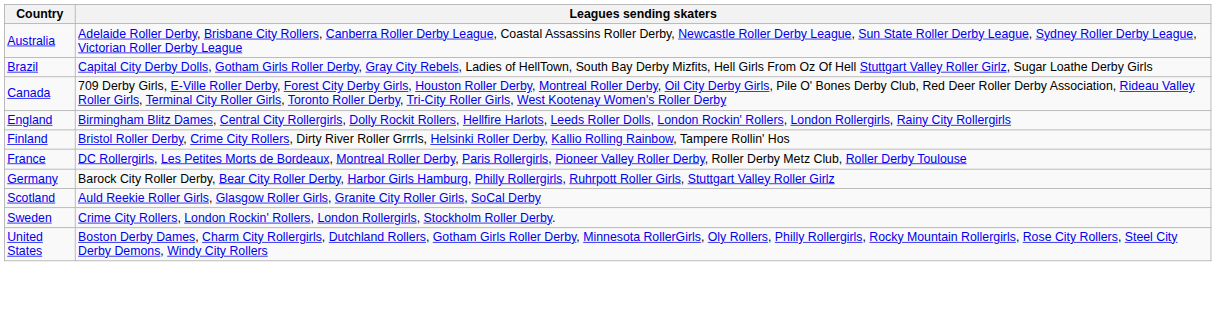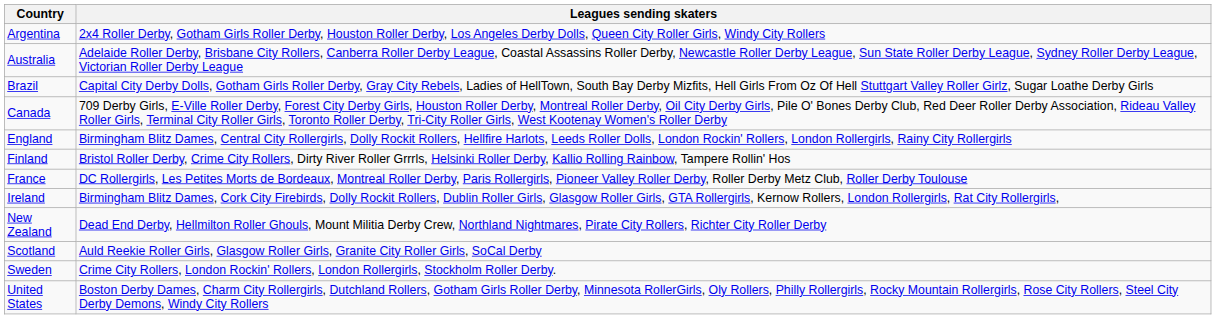+ row: Argentina | 2x4 Roller Derby, Gotham Girls Roller Derby, Houston Roller Derby, Los Angeles Derby Dolls, Queen City Roller Girls, Windy City Rollers
- row: Germany | Barock City Roller Derby, Bear City Roller Derby, Harbor Girls Hamburg, Philly Rollergirls, Ruhrpott Roller Girls, Stuttgart Valley Roller Girlz
+ row: Ireland | Birmingham Blitz Dames, Cork City Firebirds, Dolly Rockit Rollers, Dublin Roller Girls, Glasgow Roller Girls, GTA Rollergirls, Kernow Rollers, London Rollergirls, Rat City Rollergirls,
+ row: New Zealand | Dead End Derby, Hellmilton Roller Ghouls, Mount Militia Derby Crew, Northland Nightmares, Pirate City Rollers, Richter City Roller Derby
